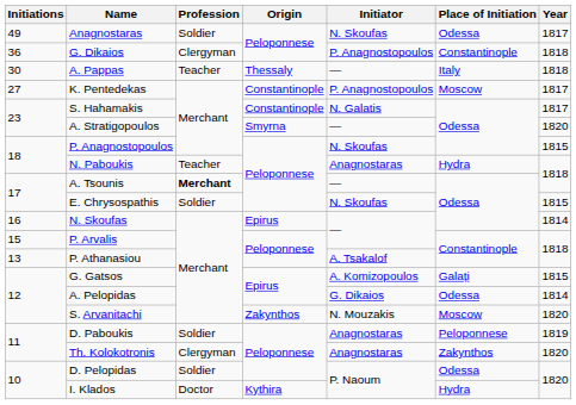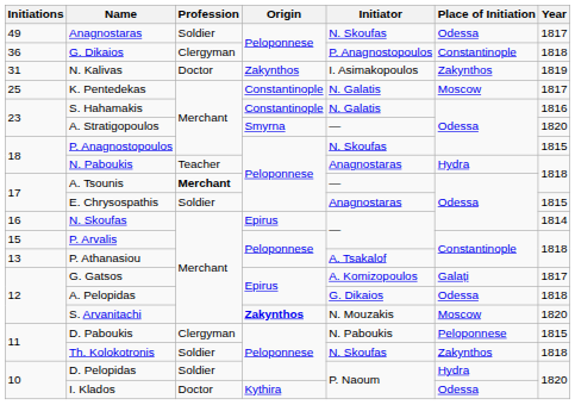+ row: 31 | N. Kalivas | Doctor | Zakynthos | I. Asimakopoulos | Zakynthos | 1819
- row: 30 | A. Pappas | Teacher | Thessaly | — | Italy | 1818
K. Pentedekas | Initiations: 27 -> 25
K. Pentedekas | Initiator: P. Anagnostopoulos -> N. Galatis
S. Hahamakis | Year: 1817 -> 1816
Ε. Chrysospathis | Initiator: N. Skoufas -> Anagnostaras
G. Gatsos | Year: 1815 -> 1817
A. Pelopidas | Year: 1814 -> 1818
S. Arvanitachi | Origin: normal -> bold
D. Paboukis | Profession: Soldier -> Clergyman
D. Paboukis | Initiator: Anagnostaras -> Ν. Paboukis
D. Paboukis | Year: 1819 -> 1815
Th. Kolokotronis | Profession: Clergyman -> Soldier
Th. Kolokotronis | Initiator: Anagnostaras -> N. Skoufas
Th. Kolokotronis | Year: 1820 -> 1818
D. Pelopidas | Place of Initiation: Odessa -> Hydra
I. Klados | Place of Initiation: Hydra -> Odessa
